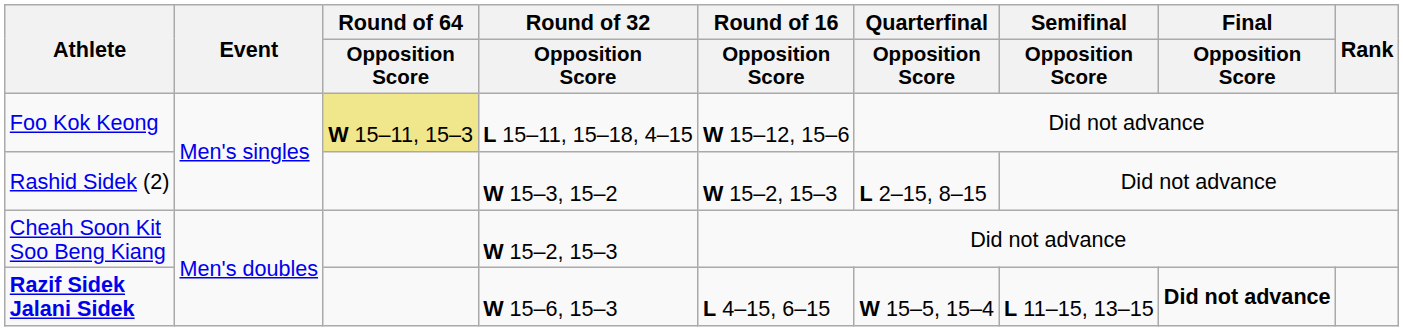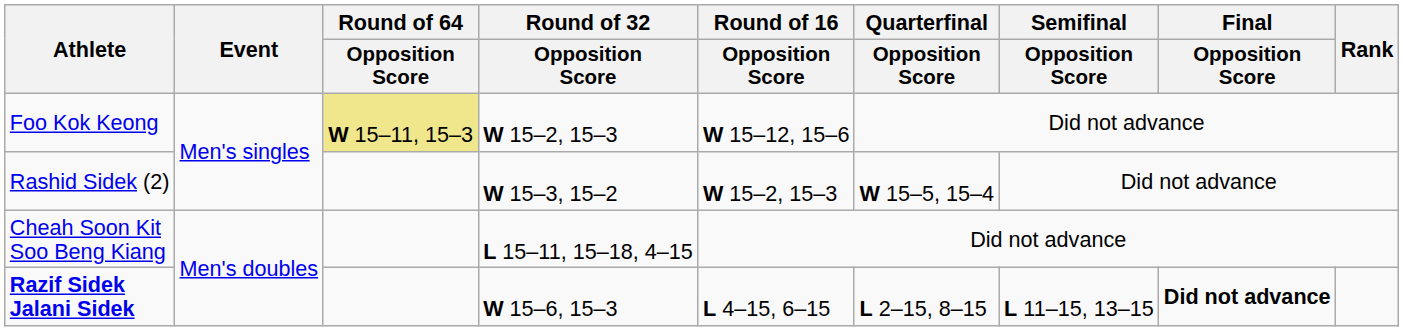Foo Kok Keong | Round of 32 / Opposition Score: L 15–11, 15–18, 4–15 -> W 15–2, 15–3
Rashid Sidek (2) | Quarterfinal / Opposition Score: L 2–15, 8–15 -> W 15–5, 15–4
Cheah Soon Kit Soo Beng Kiang | Round of 32 / Opposition Score: W 15–2, 15–3 -> L 15–11, 15–18, 4–15
Razif Sidek Jalani Sidek | Quarterfinal / Opposition Score: W 15–5, 15–4 -> L 2–15, 8–15
